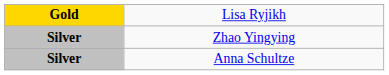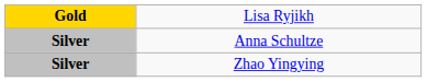rows swapped: Zhao Yingying <-> Anna Schultze
